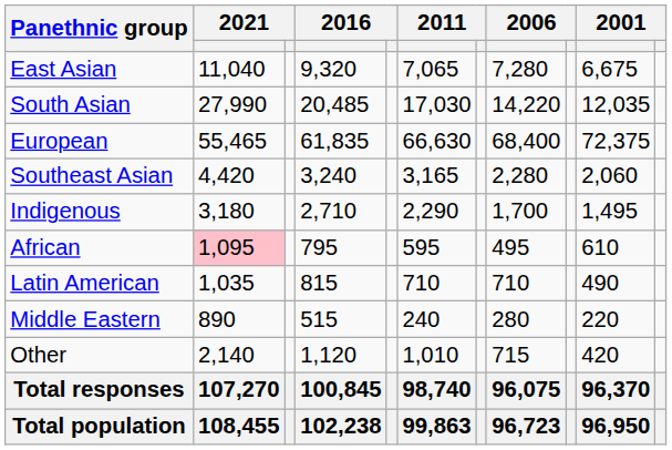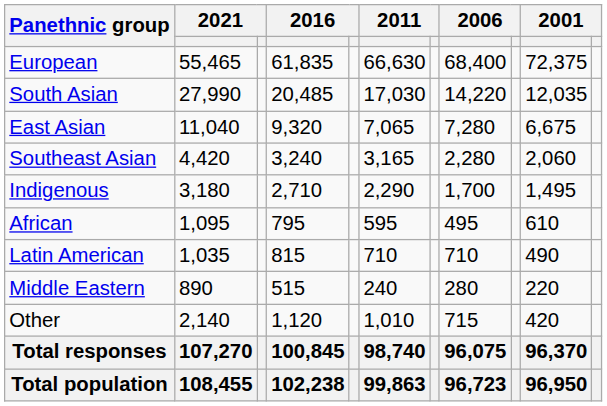rows swapped: European <-> East Asian
African | column 2: pink background -> no background
